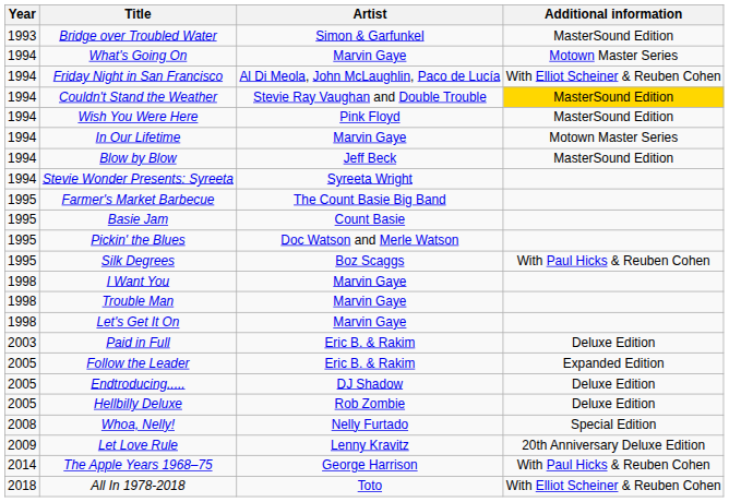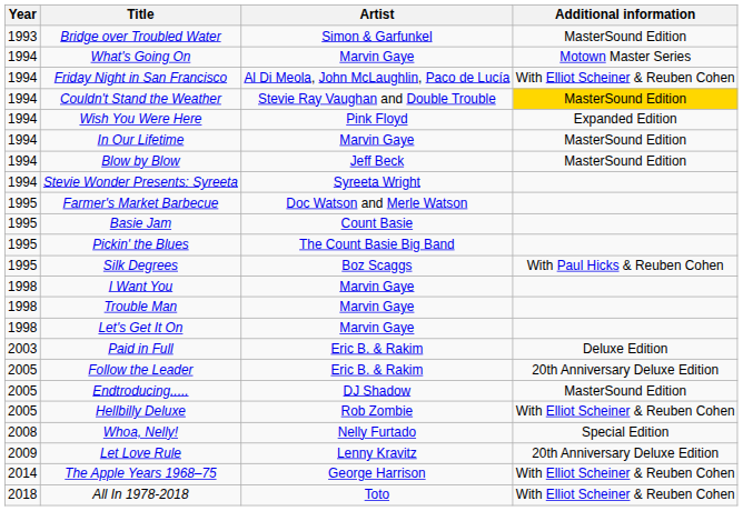Wish You Were Here | Additional information: MasterSound Edition -> Expanded Edition
In Our Lifetime | Additional information: Motown Master Series -> MasterSound Edition
Farmer's Market Barbecue | Artist: The Count Basie Big Band -> Doc Watson and Merle Watson
Pickin' the Blues | Artist: Doc Watson and Merle Watson -> The Count Basie Big Band
Follow the Leader | Additional information: Expanded Edition -> 20th Anniversary Deluxe Edition
Endtroducing..... | Additional information: Deluxe Edition -> MasterSound Edition
Hellbilly Deluxe | Additional information: Deluxe Edition -> With Elliot Scheiner & Reuben Cohen
The Apple Years 1968–75 | Additional information: With Paul Hicks & Reuben Cohen -> With Elliot Scheiner & Reuben Cohen
